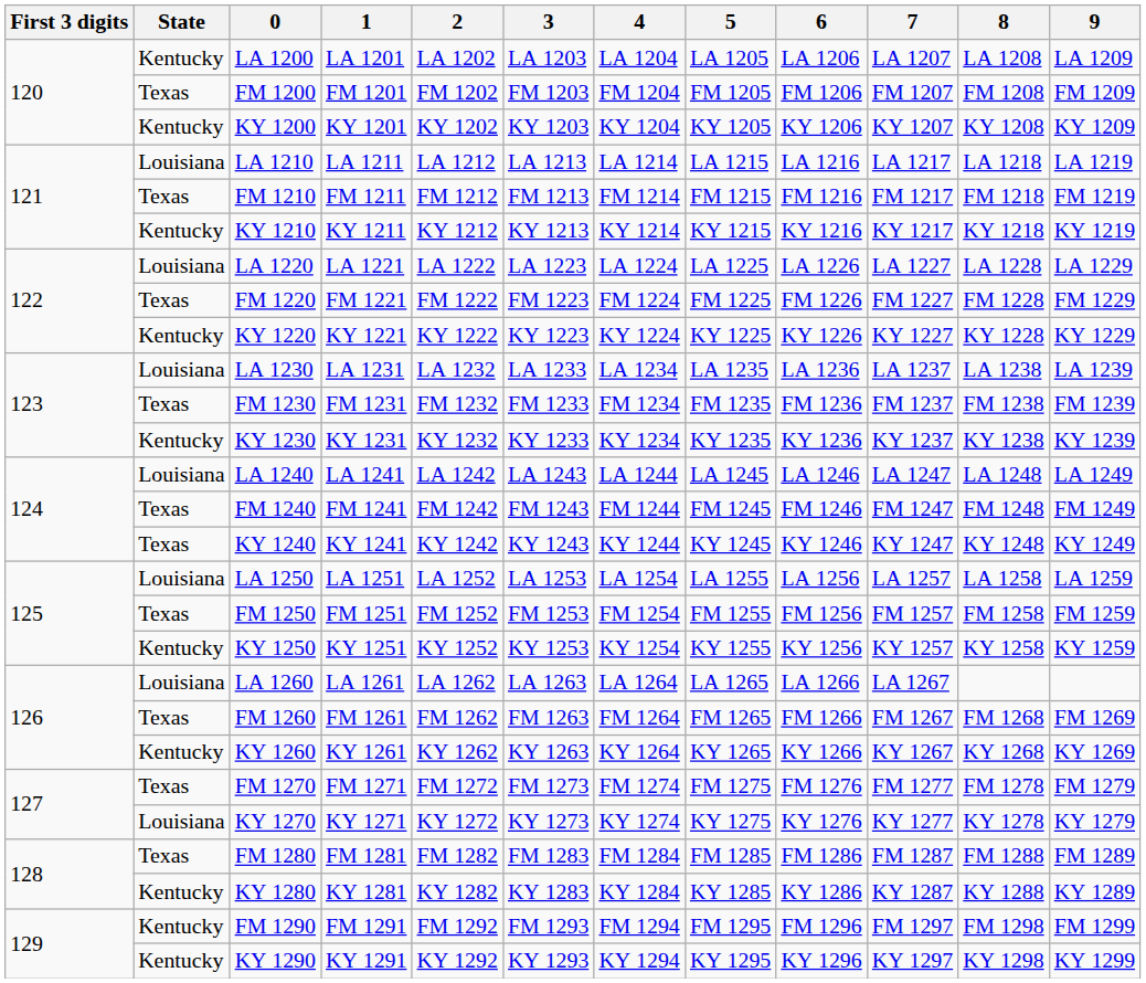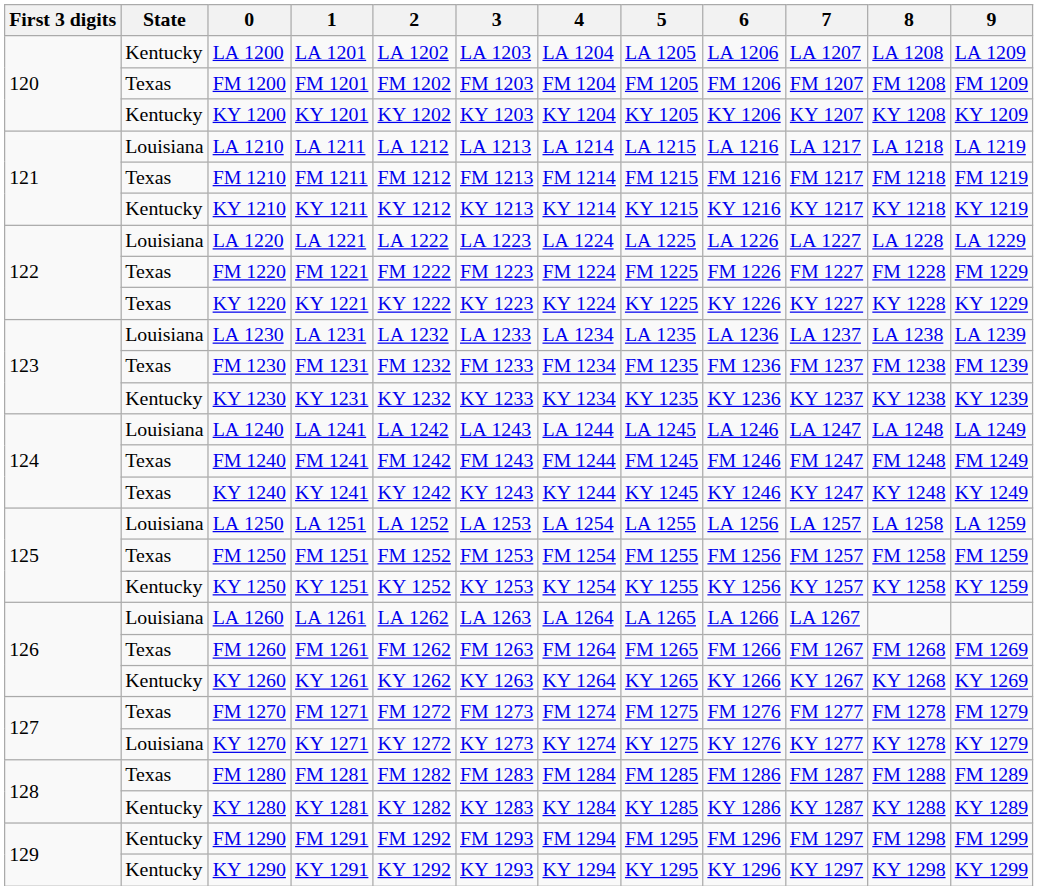KY 1220 | State: Kentucky -> Texas
